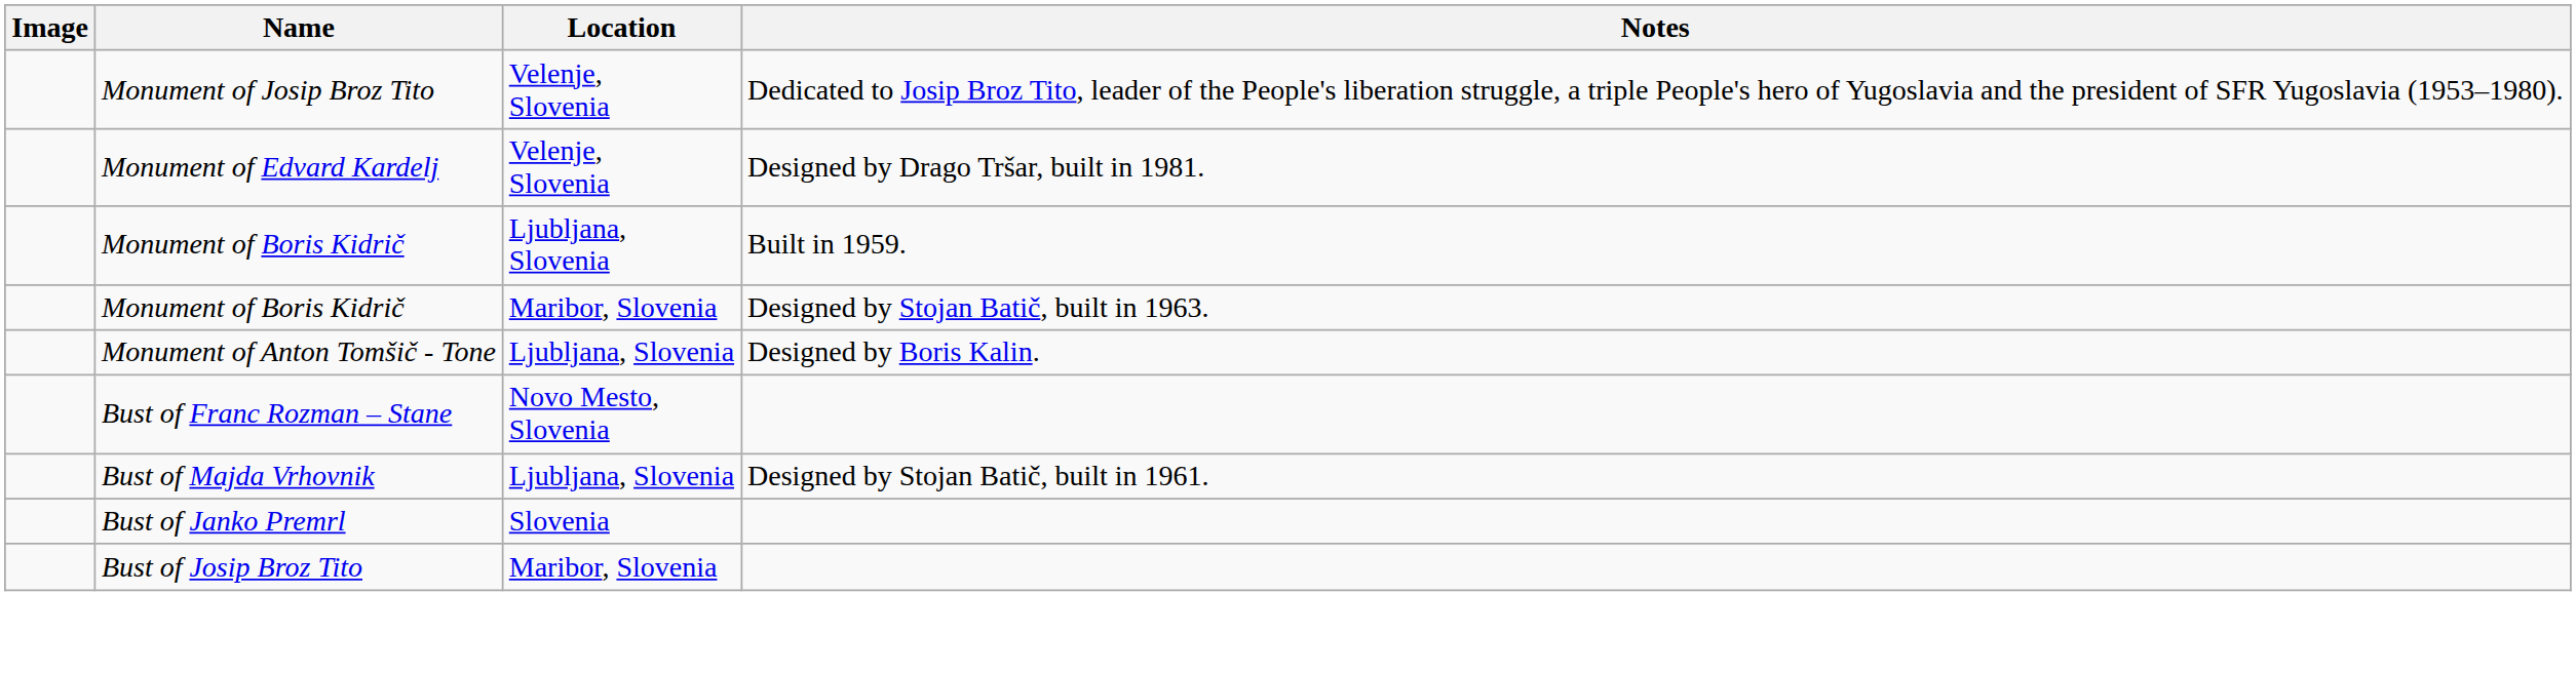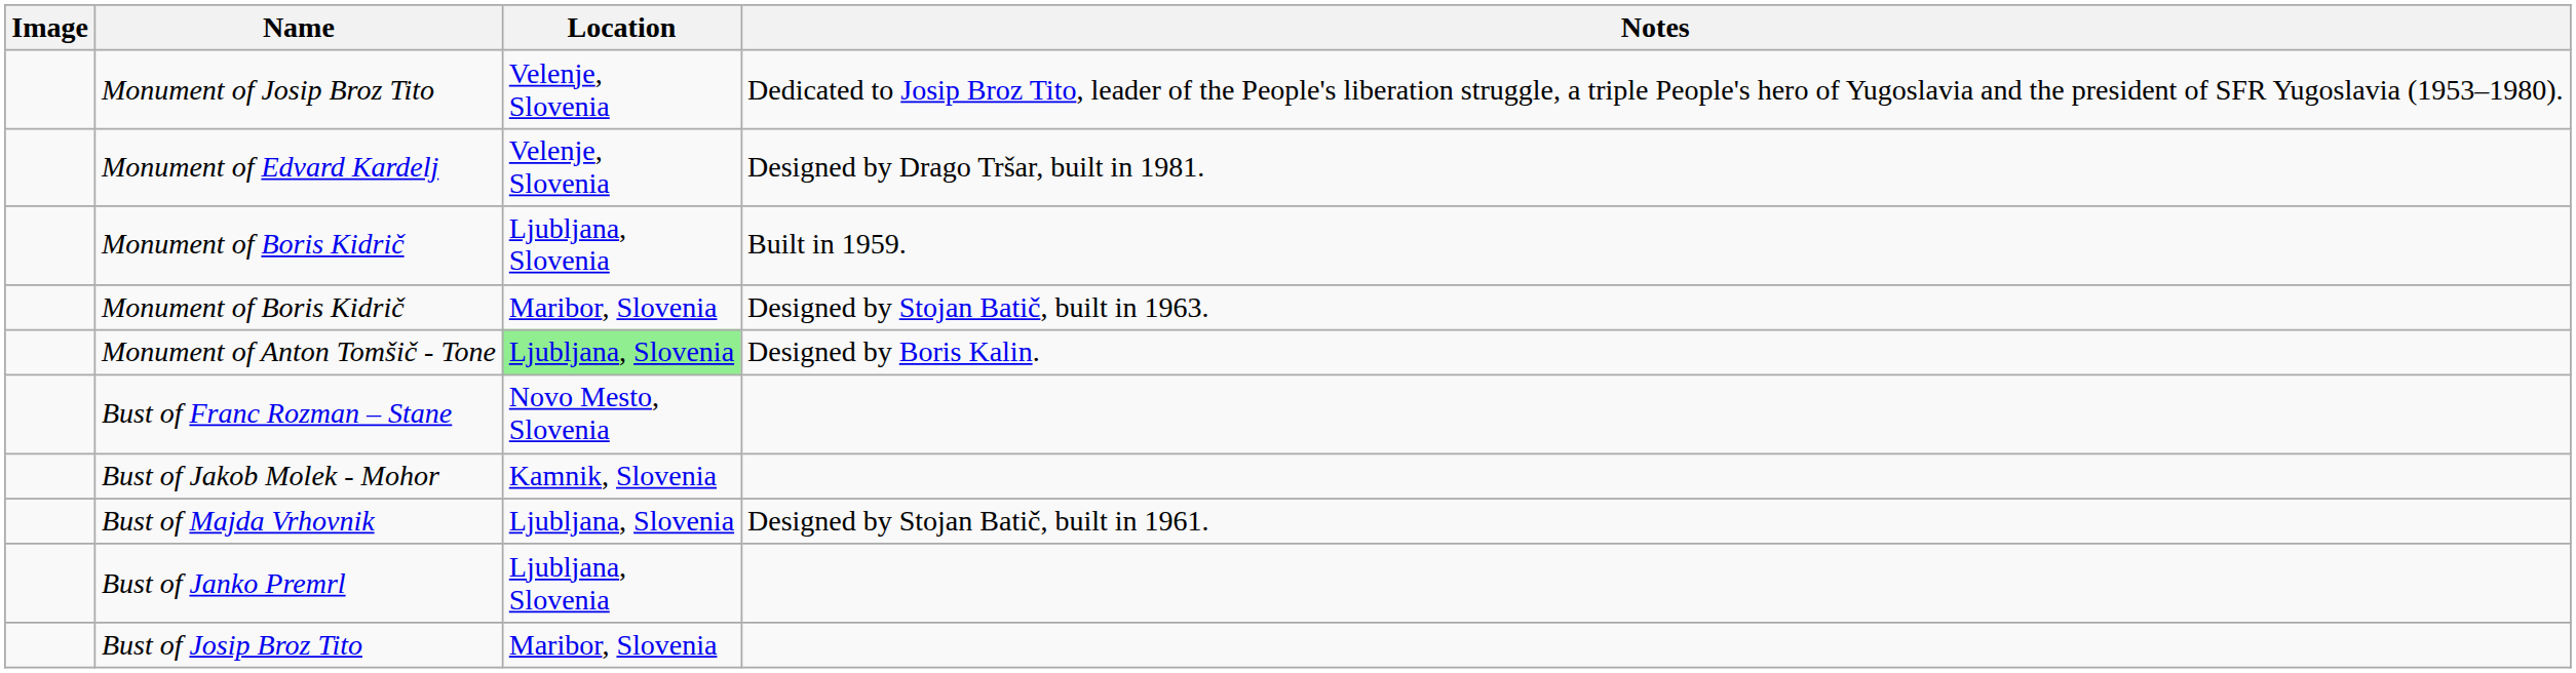Monument of Anton Tomšič - Tone | Location: no background -> lightgreen background
+ row: Bust of Jakob Molek - Mohor | Kamnik, Slovenia
Bust of Janko Premrl | Location: Slovenia -> Ljubljana, Slovenia
